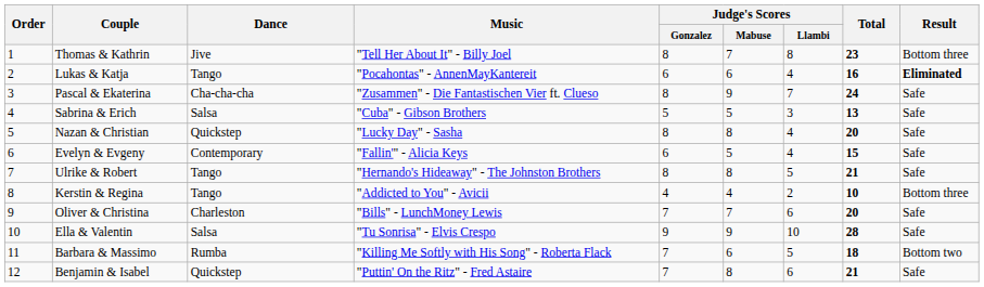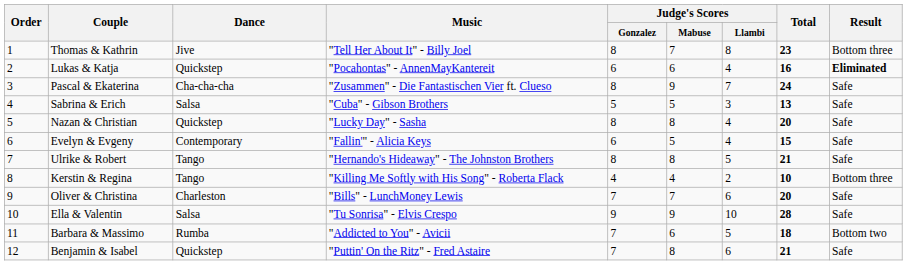Lukas & Katja | Dance: Tango -> Quickstep
Kerstin & Regina | Music: "Addicted to You" - Avicii -> "Killing Me Softly with His Song" - Roberta Flack
Barbara & Massimo | Music: "Killing Me Softly with His Song" - Roberta Flack -> "Addicted to You" - Avicii
